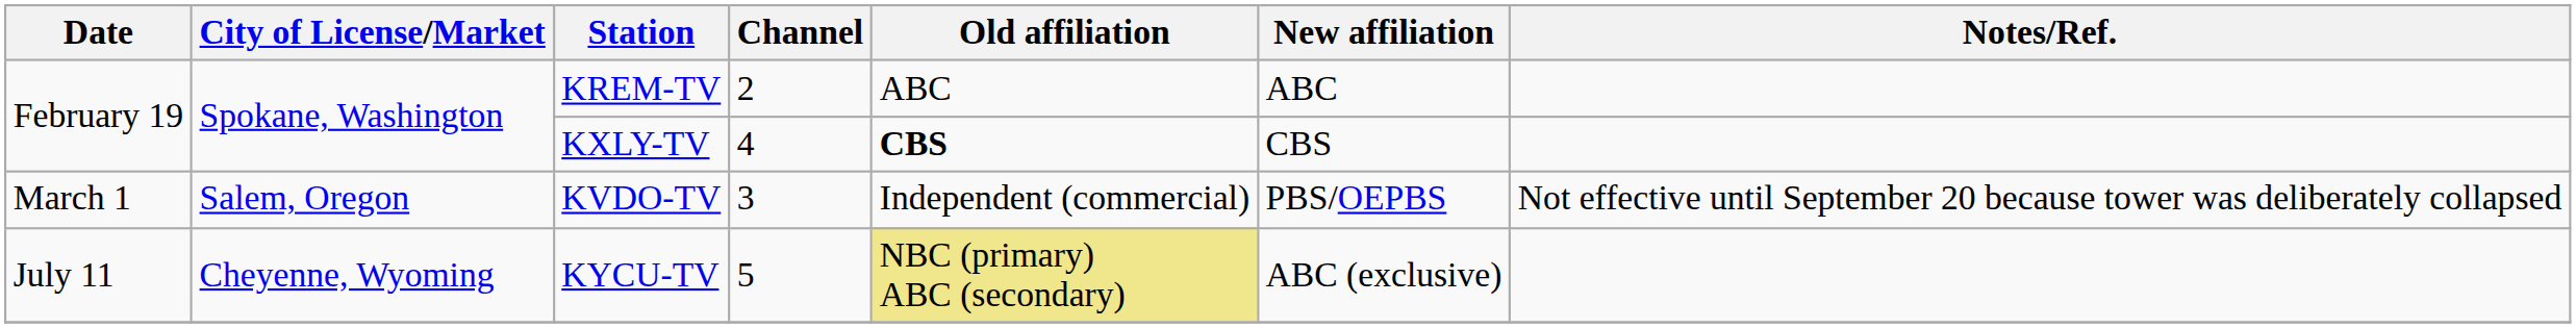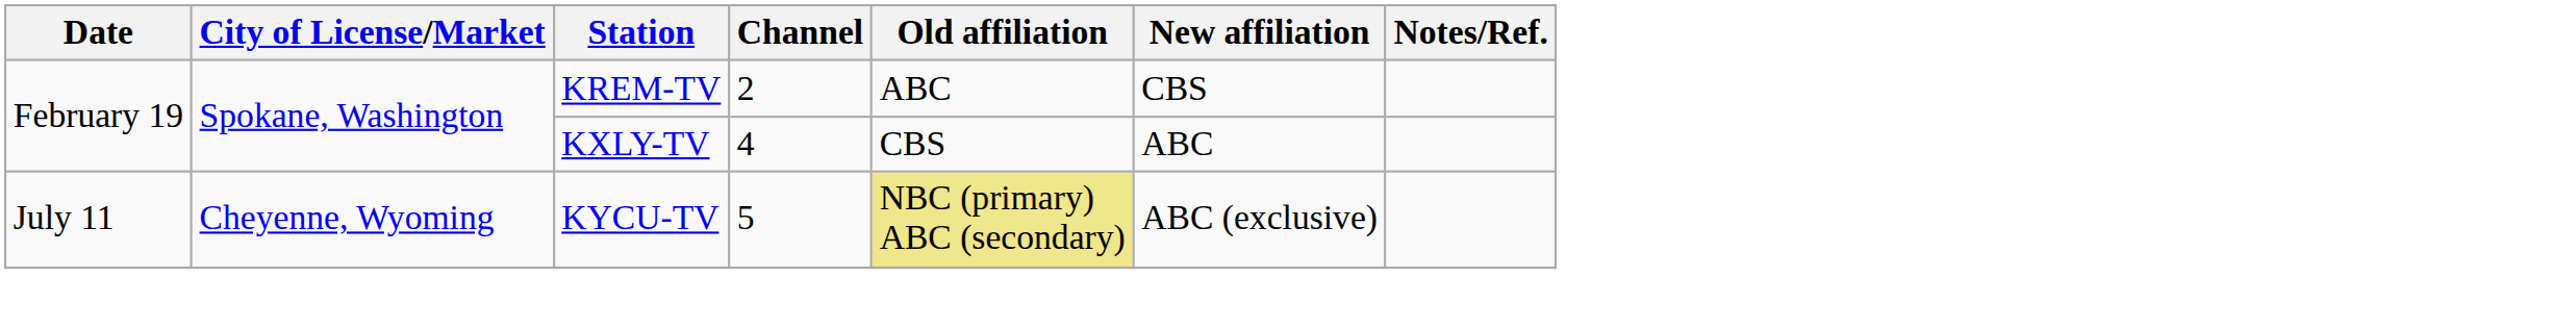KREM-TV | New affiliation: ABC -> CBS
KXLY-TV | Old affiliation: bold -> normal
KXLY-TV | New affiliation: CBS -> ABC
- row: March 1 | Salem, Oregon | KVDO-TV | 3 | Independent (commercial) | PBS/OEPBS | Not effective until September 20 because tower was deliberately collapsed
